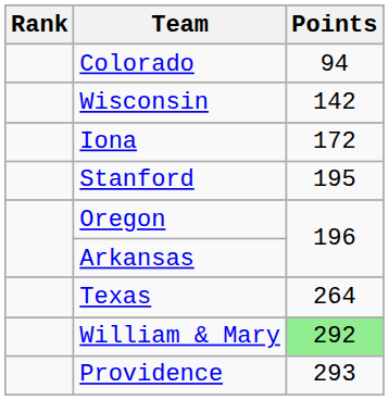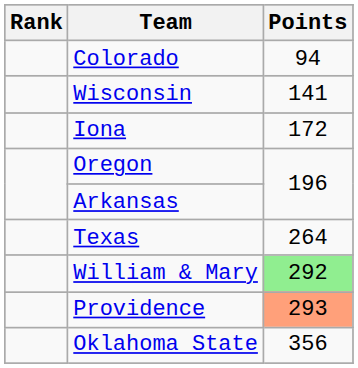Wisconsin | Points: 142 -> 141
- row: Stanford | 195
Providence | Points: no background -> lightsalmon background
+ row: Oklahoma State | 356
